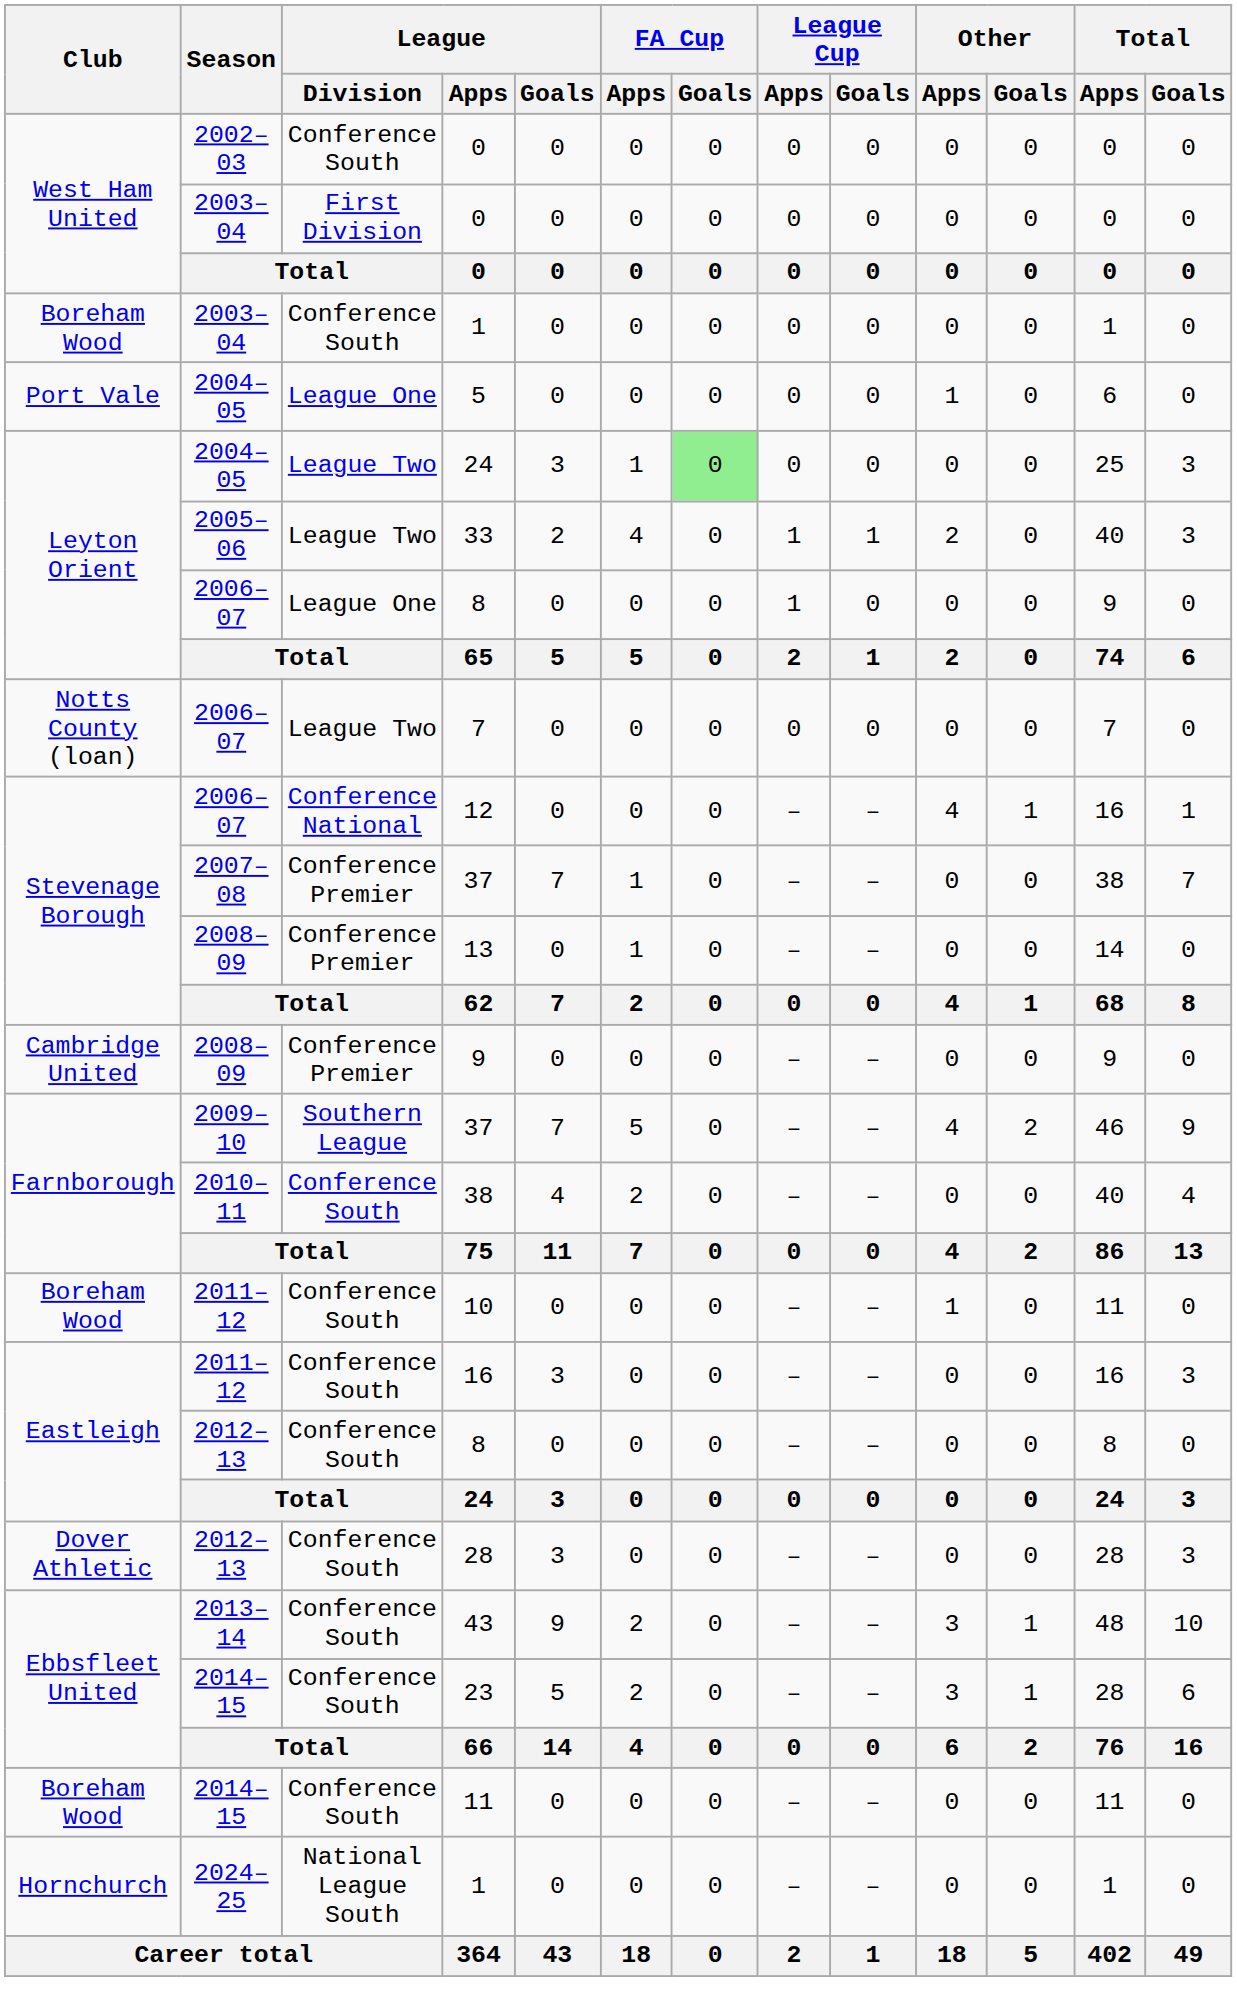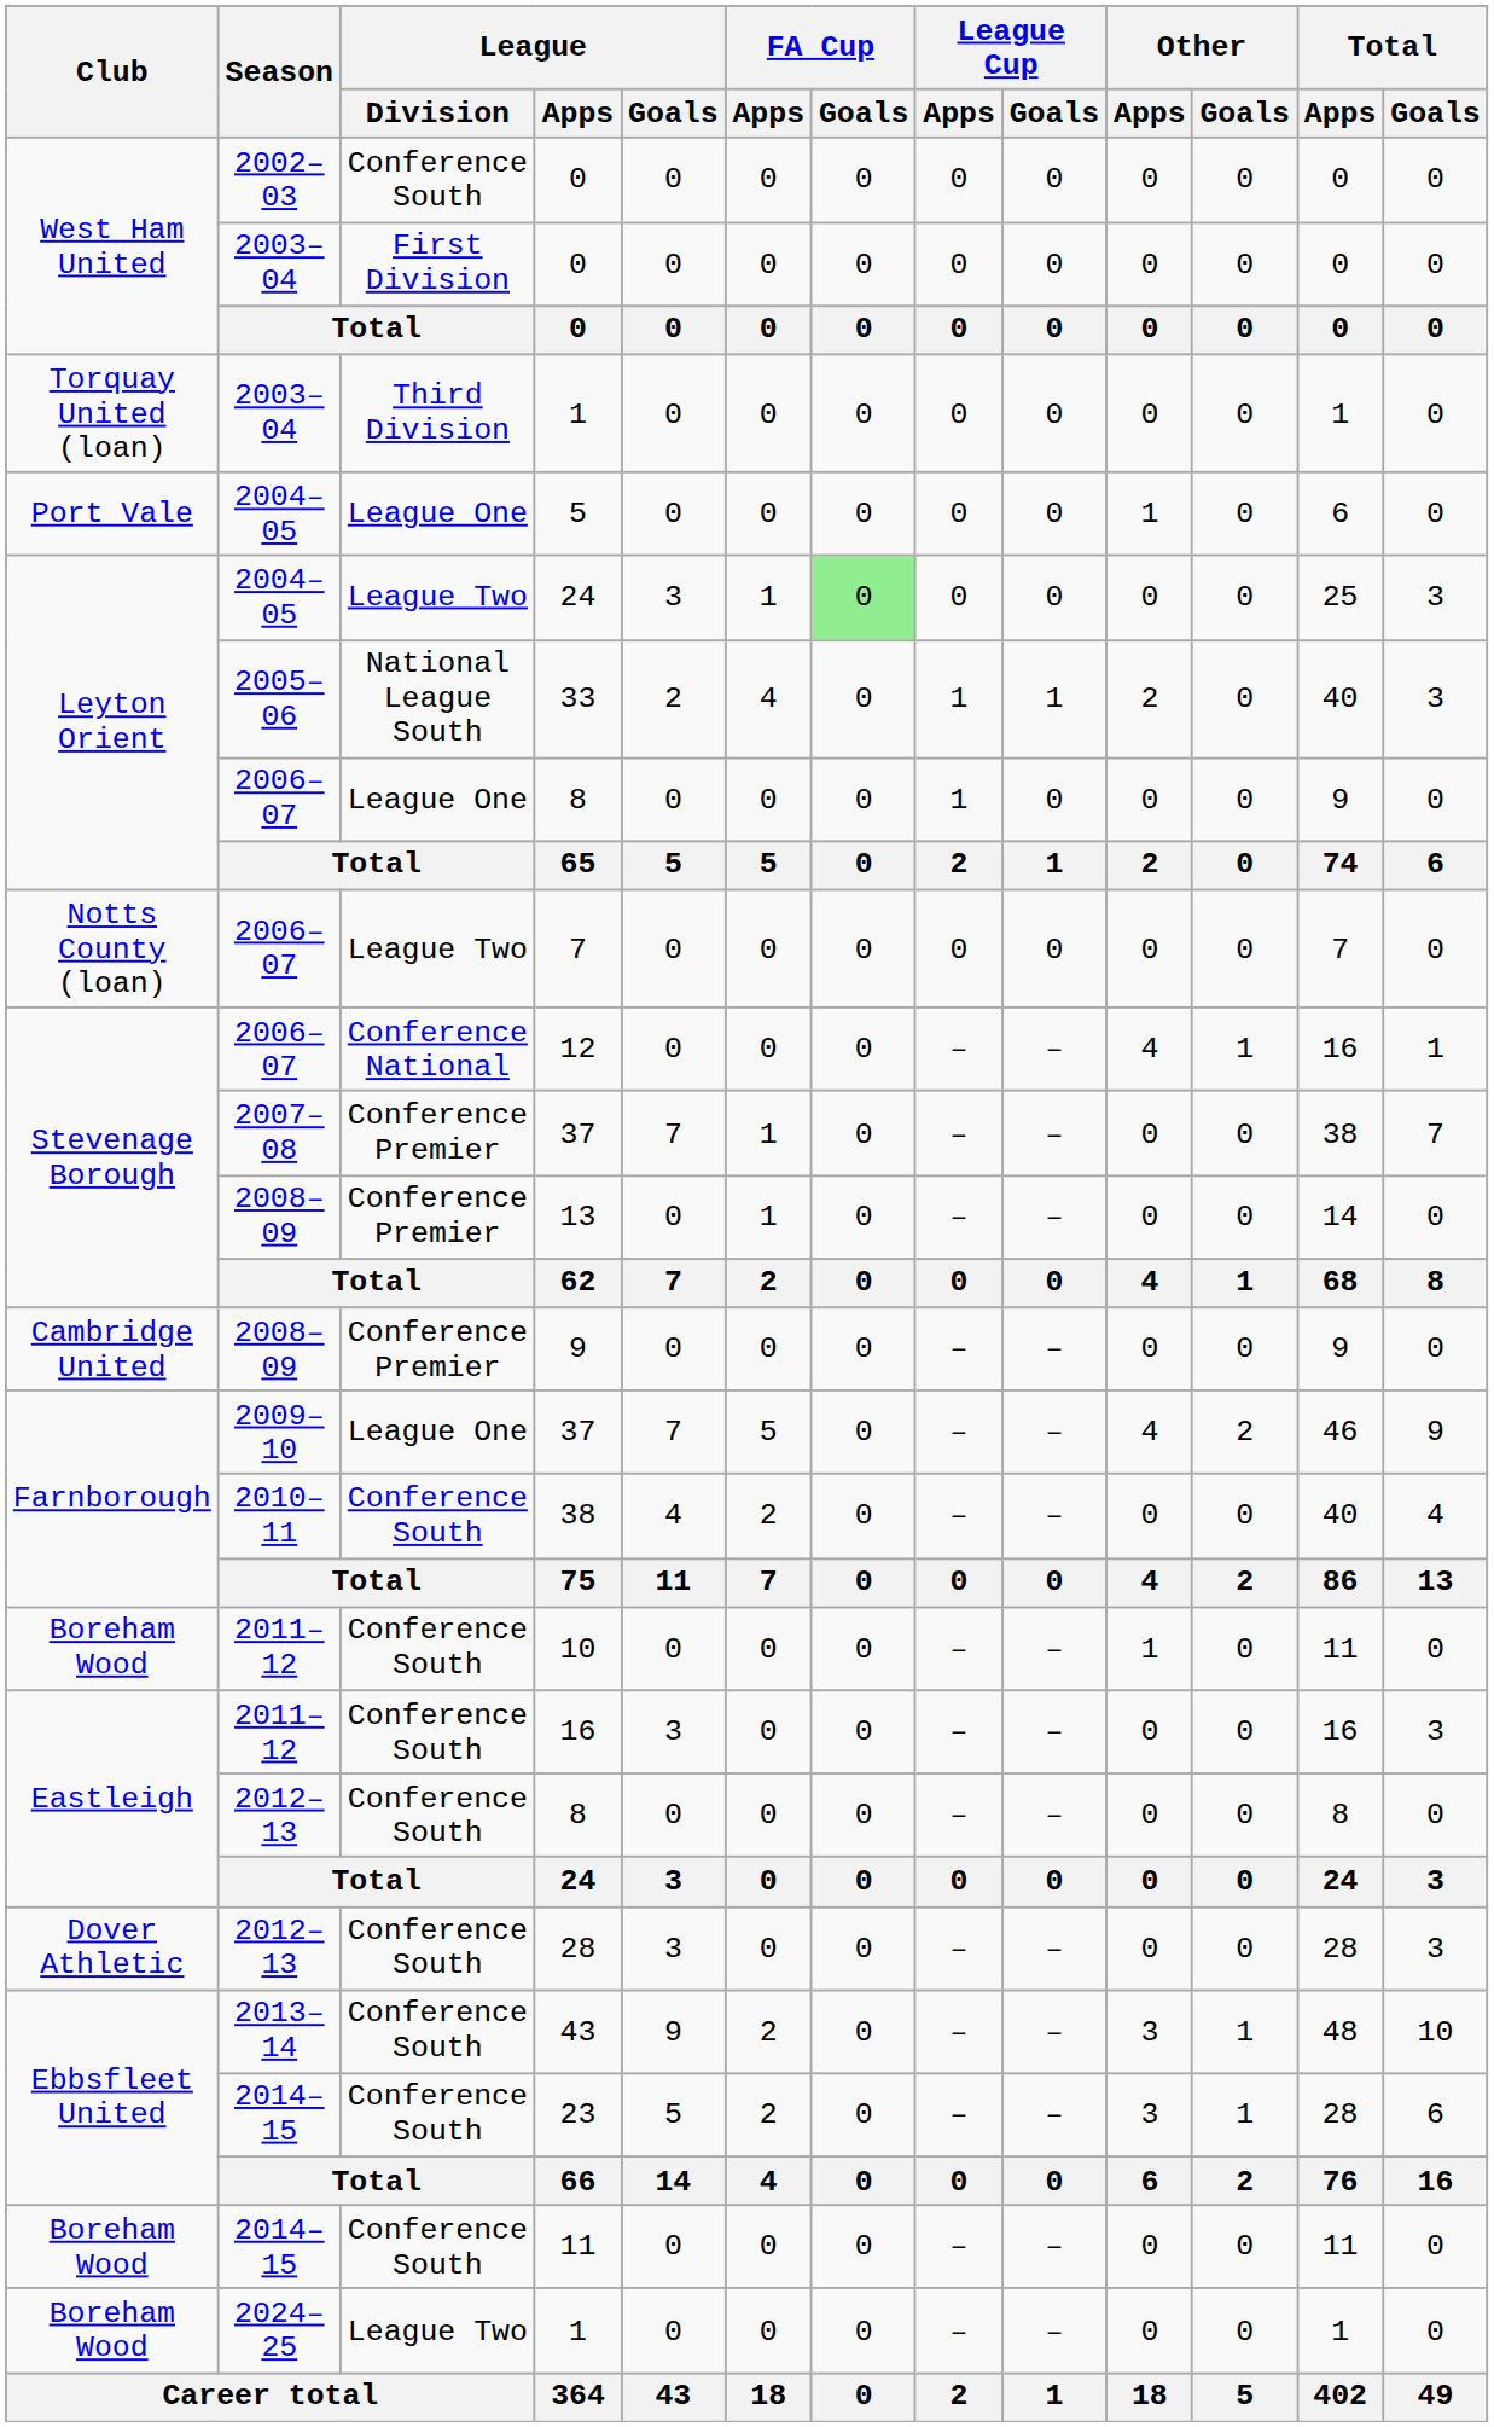2003–04 / 1 | Club: Boreham Wood -> Torquay United (loan)
2003–04 / 1 | League / Division: Conference South -> Third Division
33 | League / Division: League Two -> National League South
2009–10 / 37 | League / Division: Southern League -> League One
2024–25 / 1 | Club: Hornchurch -> Boreham Wood
2024–25 / 1 | League / Division: National League South -> League Two
